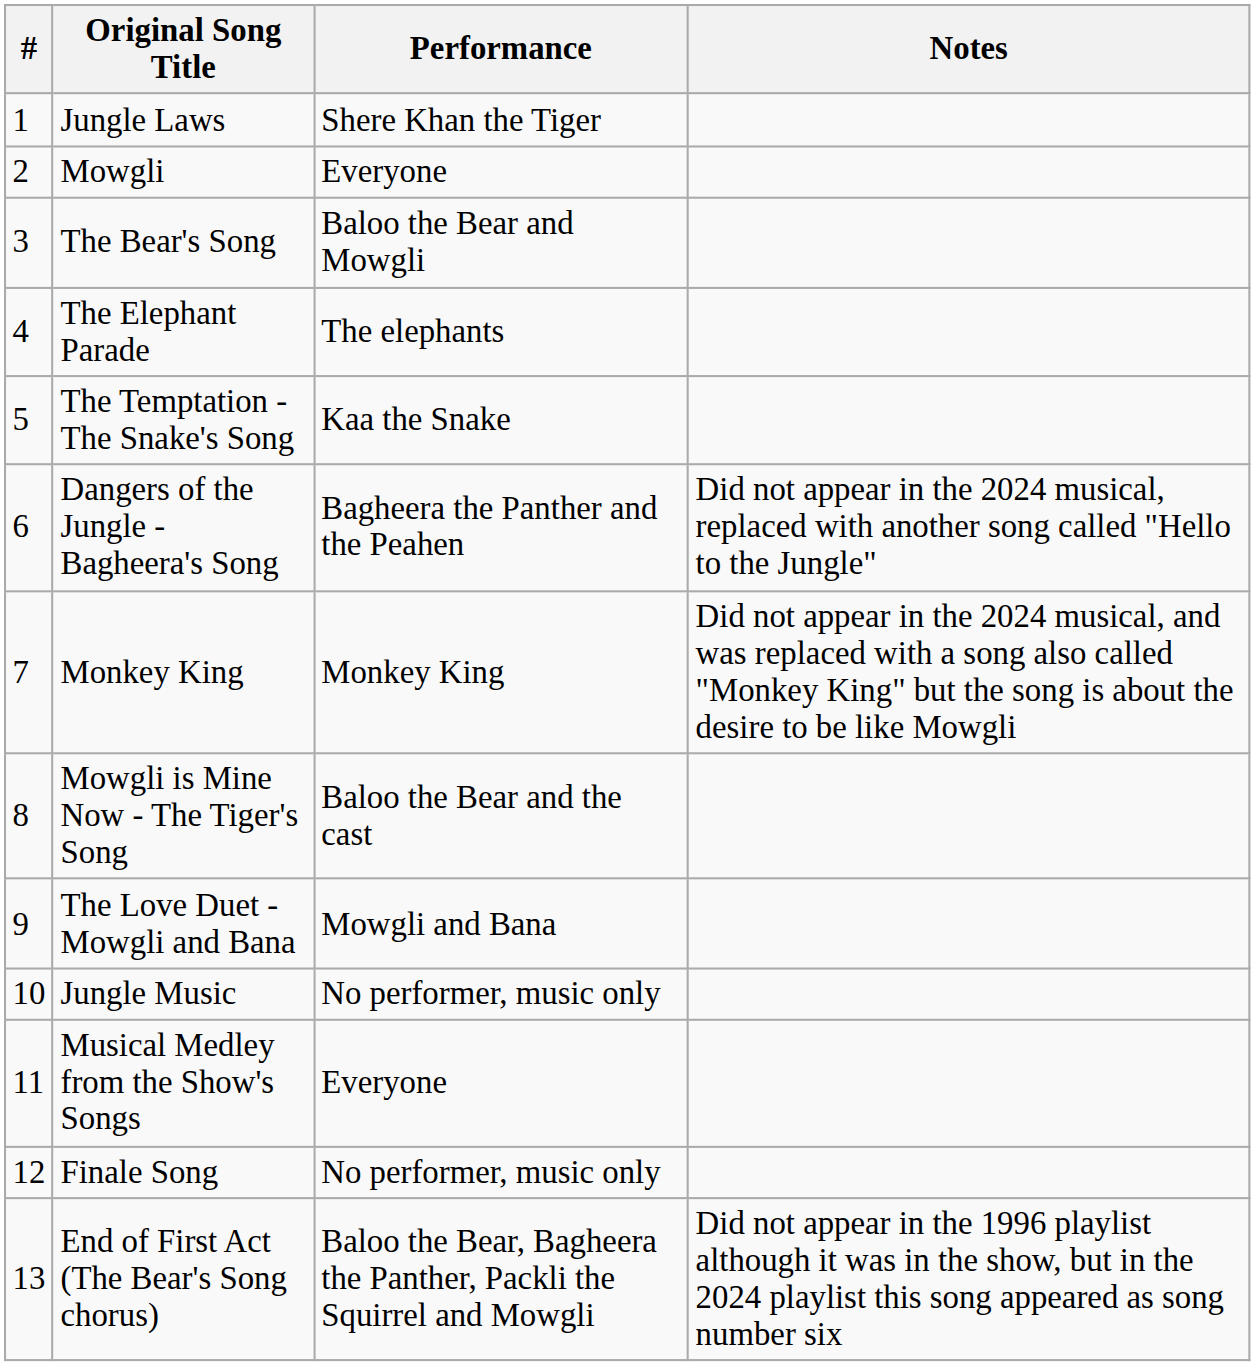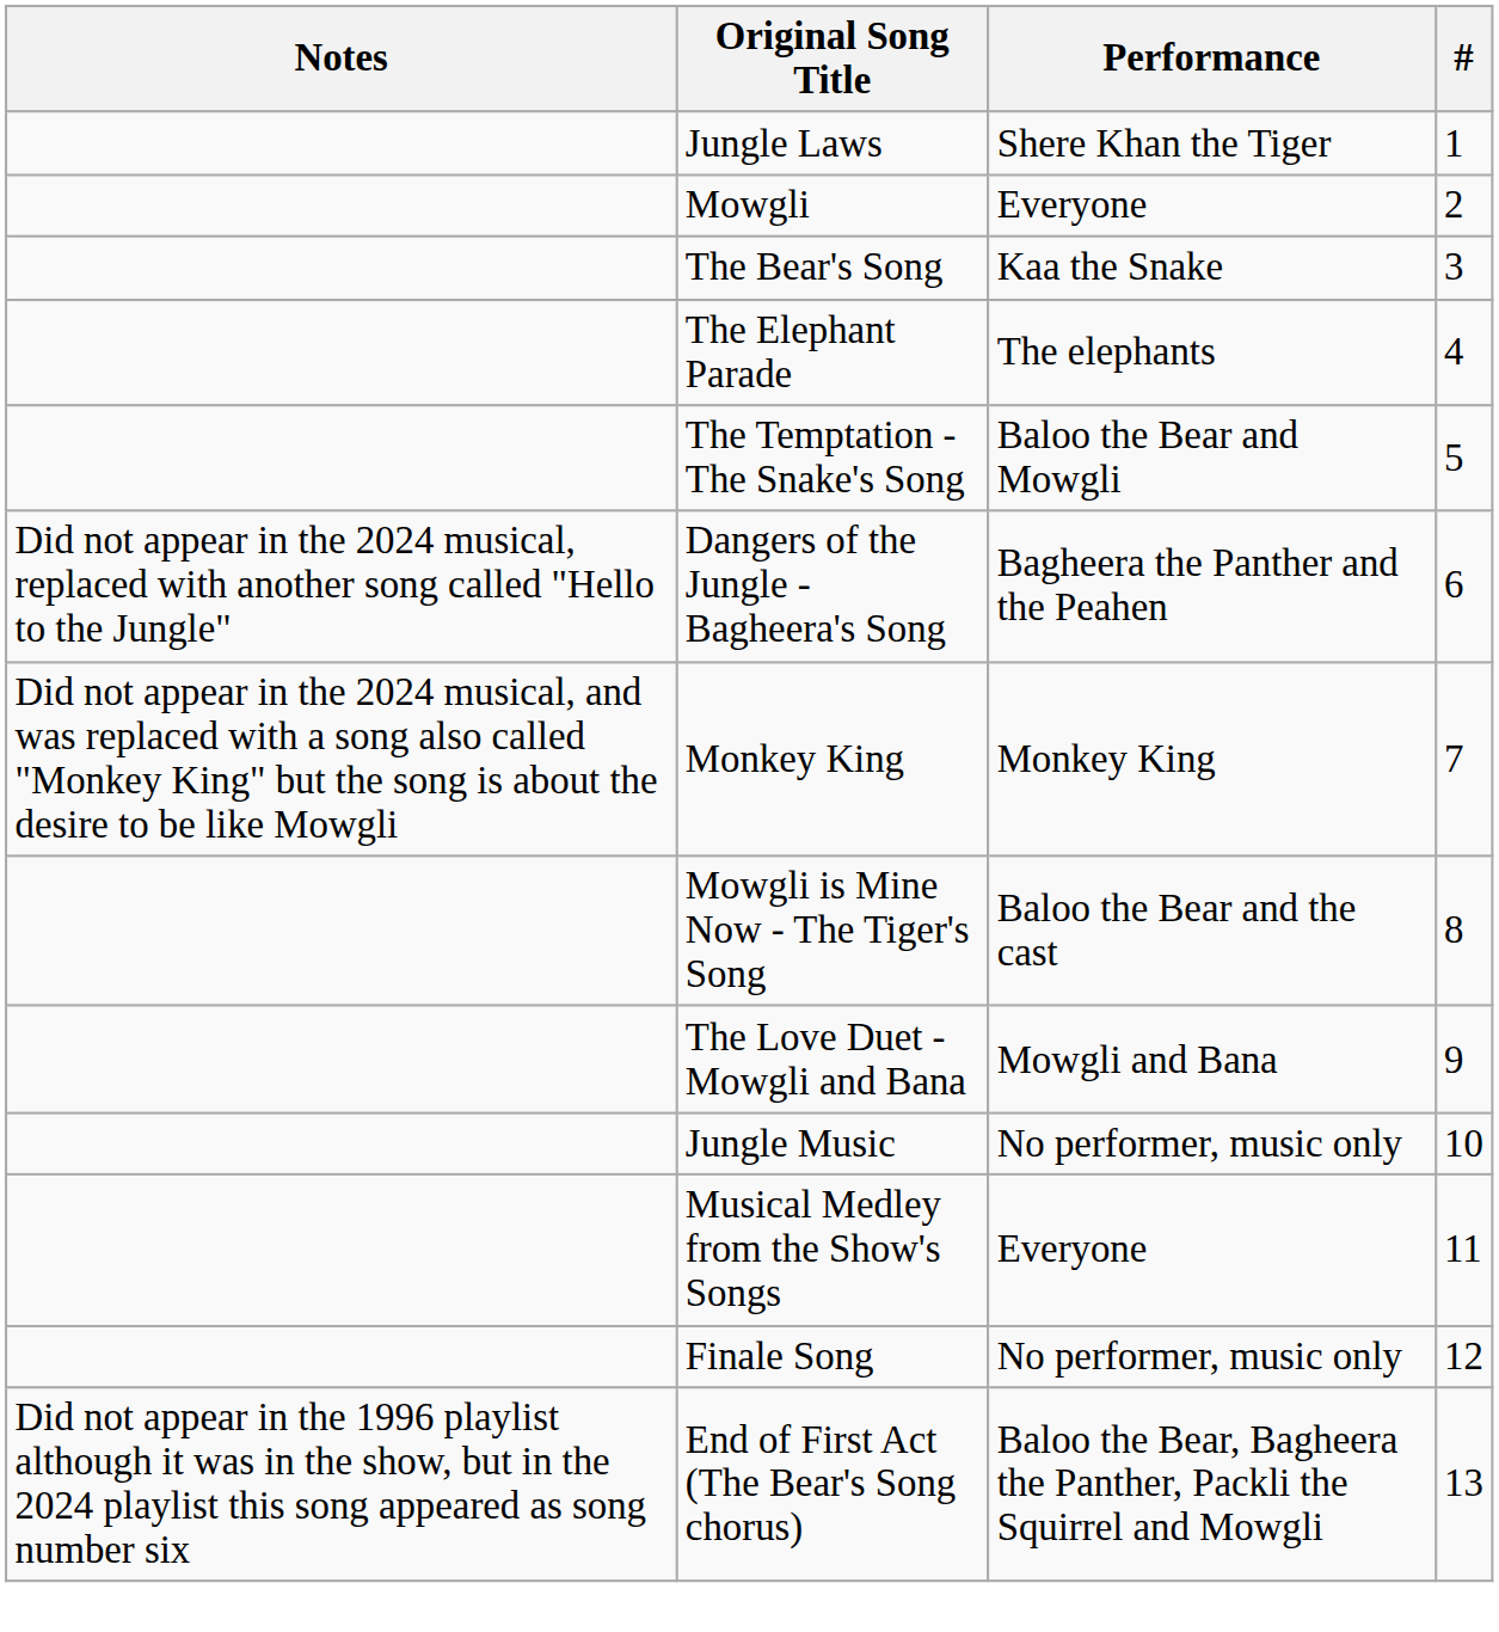columns swapped: # <-> Notes
The Bear's Song | Performance: Baloo the Bear and Mowgli -> Kaa the Snake
The Temptation - The Snake's Song | Performance: Kaa the Snake -> Baloo the Bear and Mowgli
